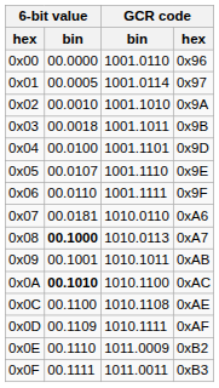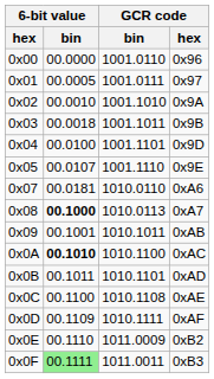0x97 | GCR code / bin: 1001.0114 -> 1001.0111
- row: 0x06 | 00.0110 | 1001.1111 | 0x9F
+ row: 0x0B | 00.1011 | 1010.1101 | 0xAD
0xB3 | 6-bit value / bin: no background -> lightgreen background
